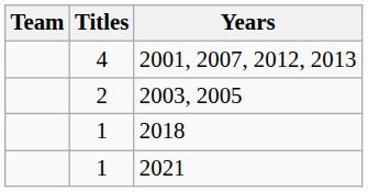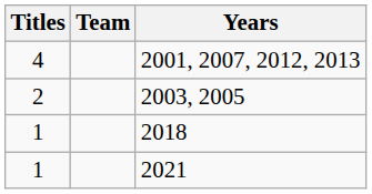columns swapped: Team <-> Titles
